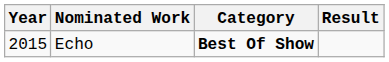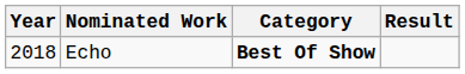Echo | Year: 2015 -> 2018
